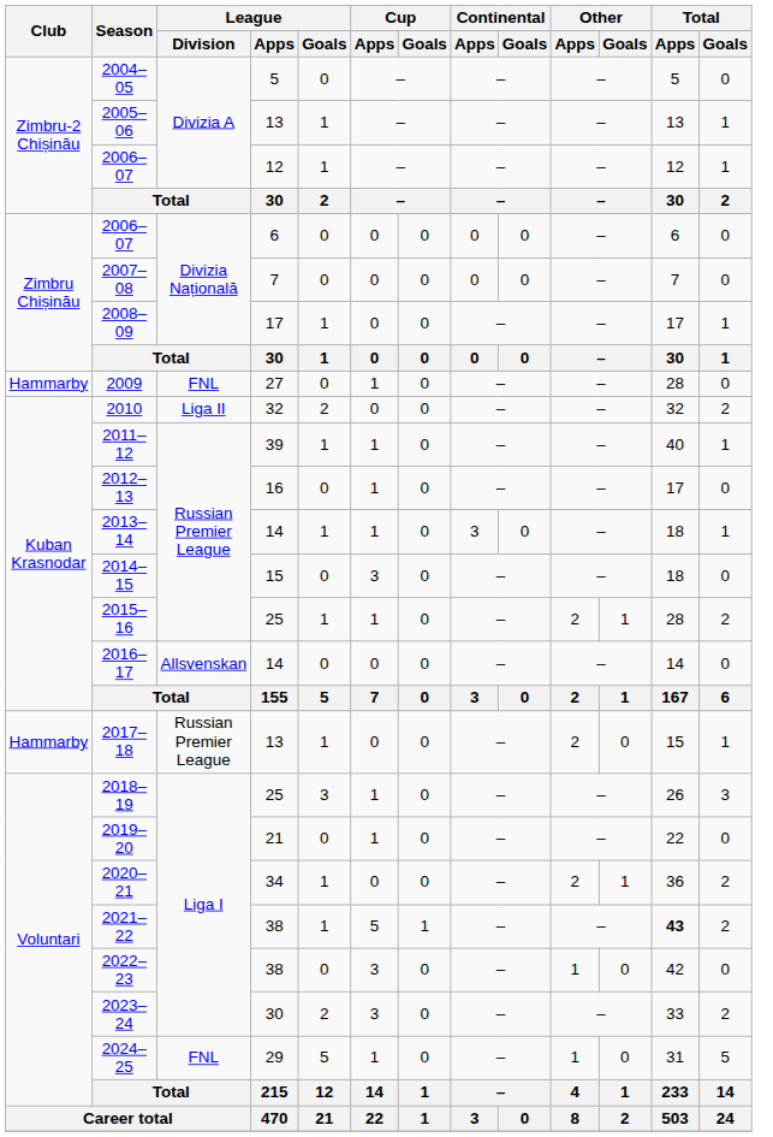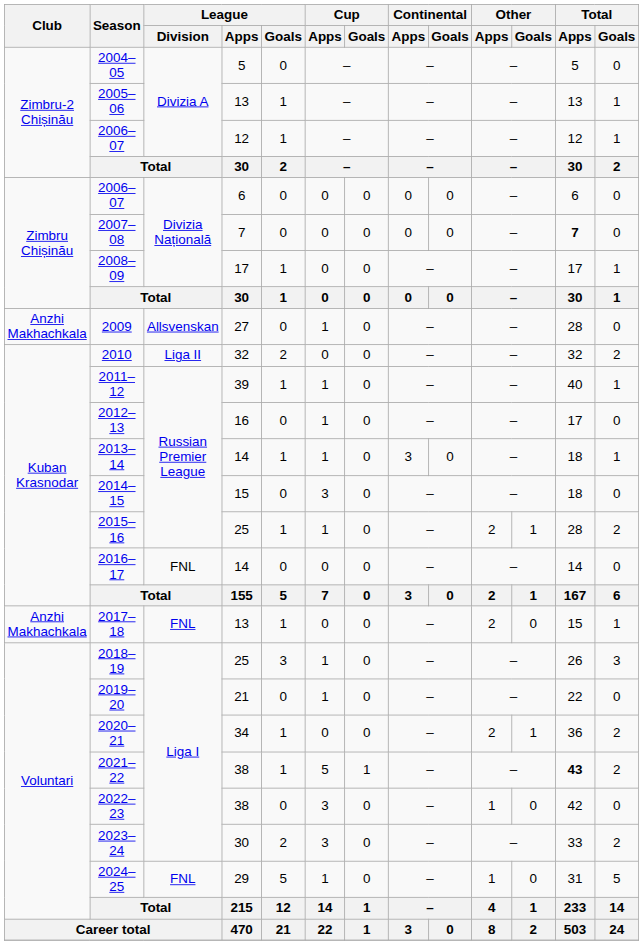2007–08 | Total / Apps: normal -> bold
2009 | Club: Hammarby -> Anzhi Makhachkala
2009 | League / Division: FNL -> Allsvenskan
2016–17 | League / Division: Allsvenskan -> FNL
2017–18 | Club: Hammarby -> Anzhi Makhachkala
2017–18 | League / Division: Russian Premier League -> FNL
